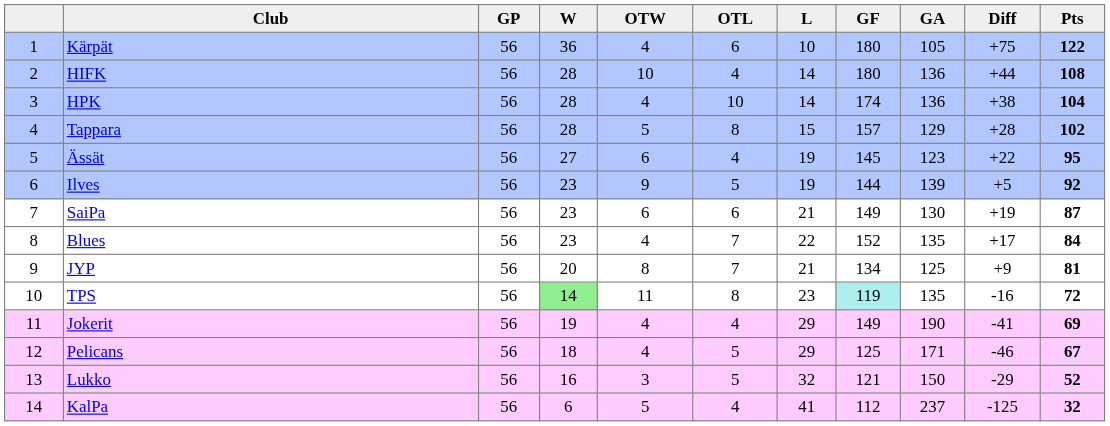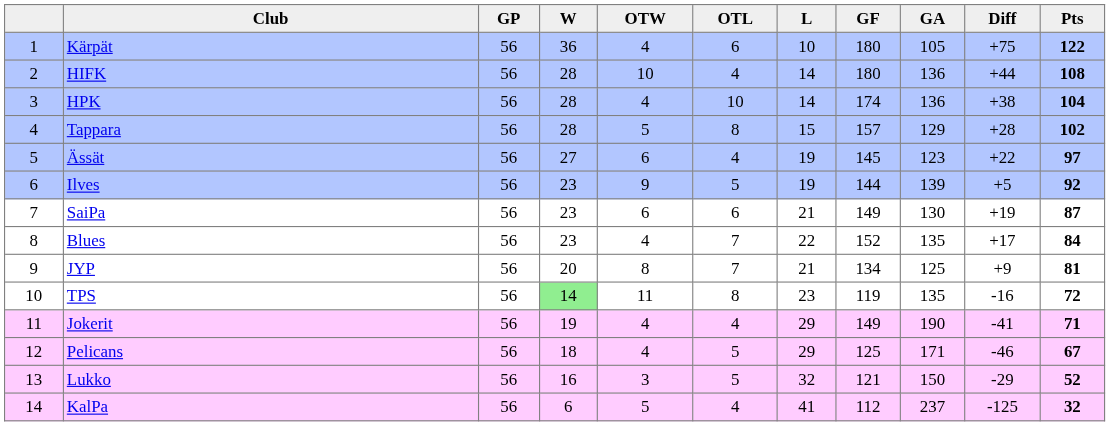Ässät | Pts: 95 -> 97
TPS | GF: paleturquoise background -> no background
Jokerit | Pts: 69 -> 71
